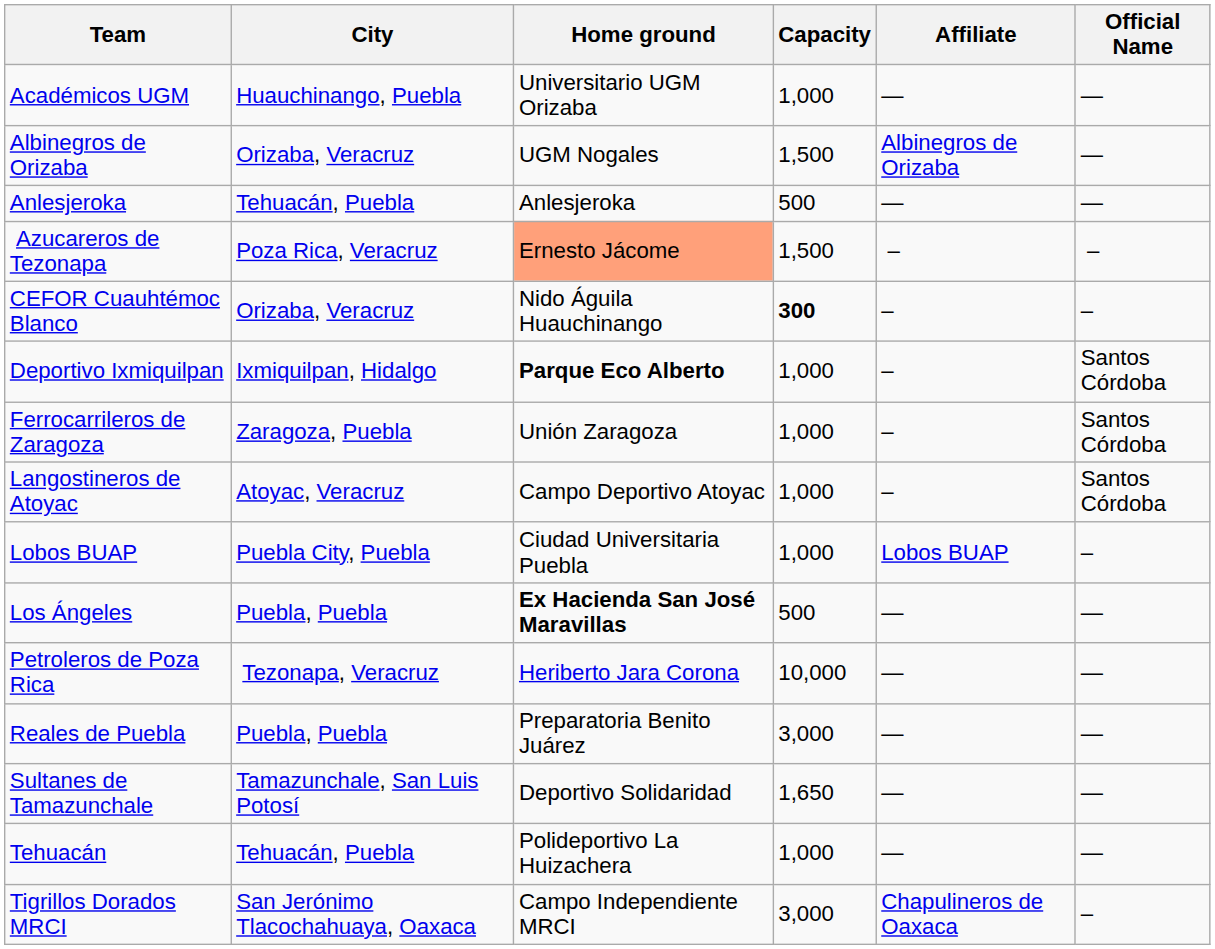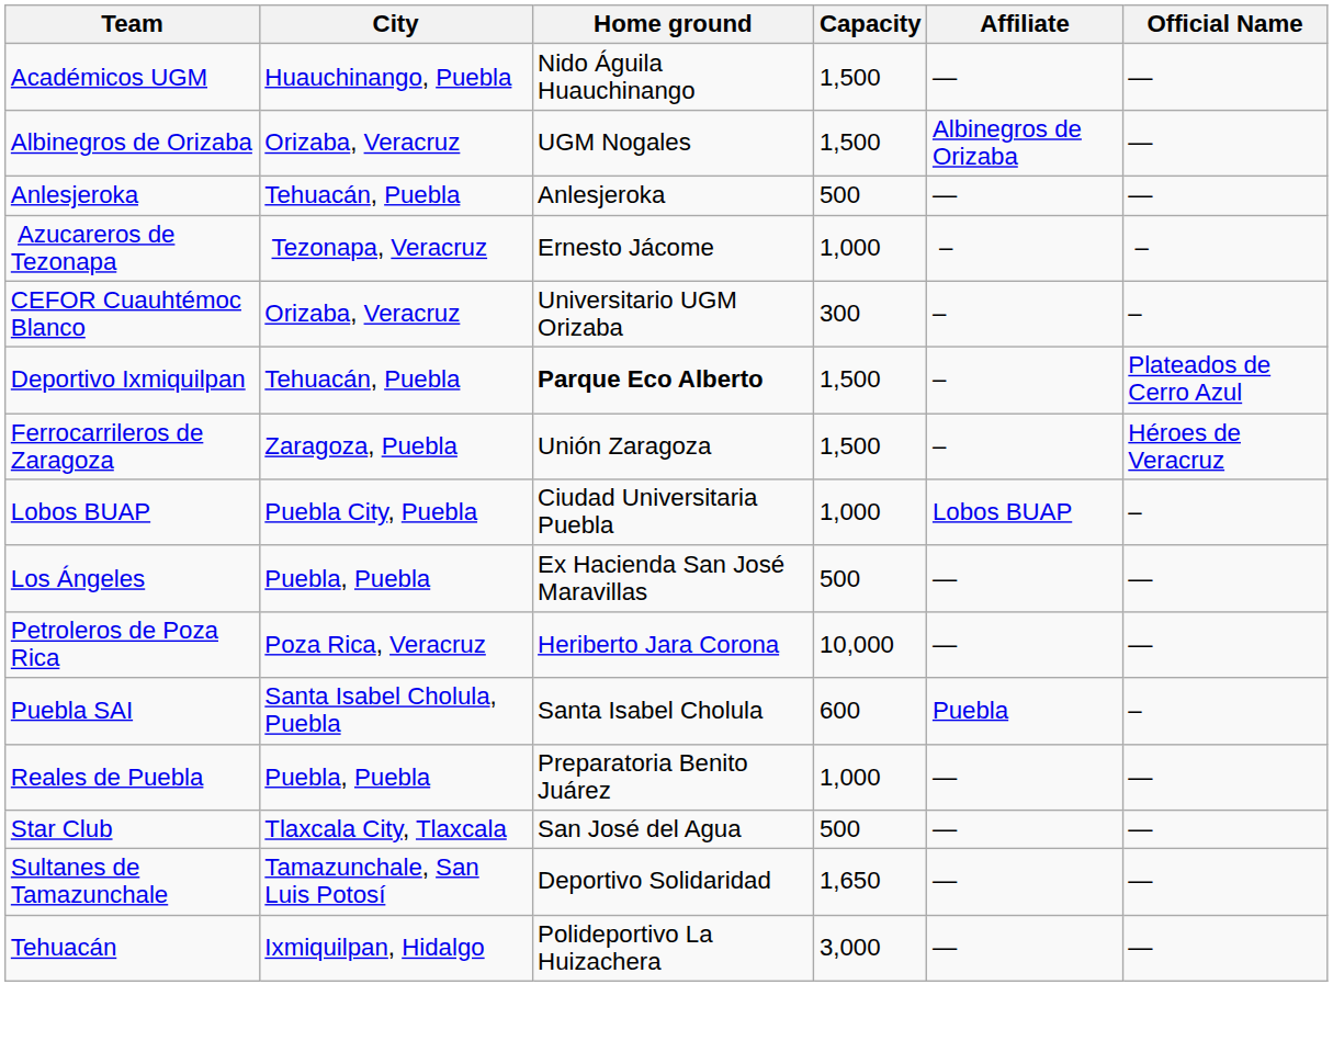Académicos UGM | Home ground: Universitario UGM Orizaba -> Nido Águila Huauchinango
Académicos UGM | Capacity: 1,000 -> 1,500
Azucareros de Tezonapa | City: Poza Rica, Veracruz -> Tezonapa, Veracruz
Azucareros de Tezonapa | Home ground: lightsalmon background -> no background
Azucareros de Tezonapa | Capacity: 1,500 -> 1,000
CEFOR Cuauhtémoc Blanco | Home ground: Nido Águila Huauchinango -> Universitario UGM Orizaba
CEFOR Cuauhtémoc Blanco | Capacity: bold -> normal
Deportivo Ixmiquilpan | City: Ixmiquilpan, Hidalgo -> Tehuacán, Puebla
Deportivo Ixmiquilpan | Capacity: 1,000 -> 1,500
Deportivo Ixmiquilpan | Official Name: Santos Córdoba -> Plateados de Cerro Azul
Ferrocarrileros de Zaragoza | Capacity: 1,000 -> 1,500
Ferrocarrileros de Zaragoza | Official Name: Santos Córdoba -> Héroes de Veracruz
- row: Langostineros de Atoyac | Atoyac, Veracruz | Campo Deportivo Atoyac | 1,000 | – | Santos Córdoba
Los Ángeles | Home ground: bold -> normal
Petroleros de Poza Rica | City: Tezonapa, Veracruz -> Poza Rica, Veracruz
+ row: Puebla SAI | Santa Isabel Cholula, Puebla | Santa Isabel Cholula | 600 | Puebla | –
Reales de Puebla | Capacity: 3,000 -> 1,000
+ row: Star Club | Tlaxcala City, Tlaxcala | San José del Agua | 500 | — | —
Tehuacán | City: Tehuacán, Puebla -> Ixmiquilpan, Hidalgo
Tehuacán | Capacity: 1,000 -> 3,000
- row: Tigrillos Dorados MRCI | San Jerónimo Tlacochahuaya, Oaxaca | Campo Independiente MRCI | 3,000 | Chapulineros de Oaxaca | –
